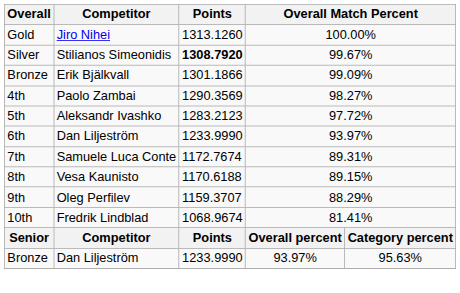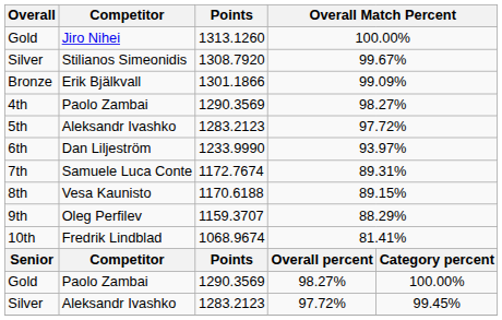Silver / Stilianos Simeonidis | Points: bold -> normal
+ row: Gold | Paolo Zambai | 1290.3569 | 98.27% | 100.00%
+ row: Silver | Aleksandr Ivashko | 1283.2123 | 97.72% | 99.45%
- row: Bronze | Dan Liljeström | 1233.9990 | 93.97% | 95.63%
